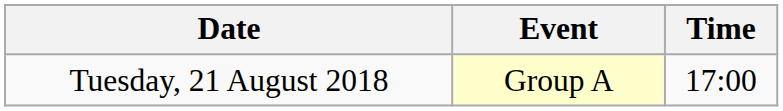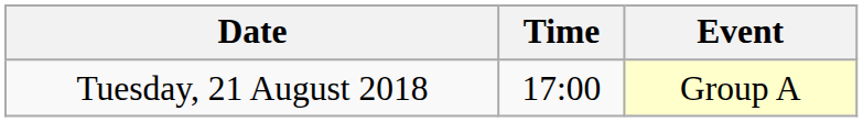columns swapped: Time <-> Event
